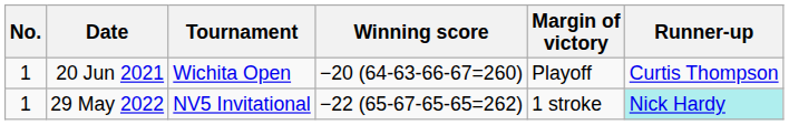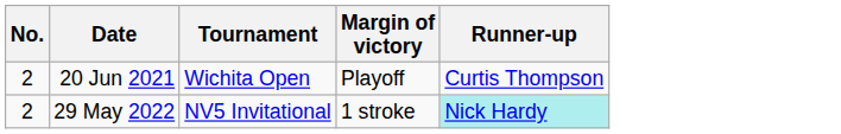- column: Winning score | −20 (64-63-66-67=260) | −22 (65-67-65-65=262)
20 Jun 2021 | No.: 1 -> 2
29 May 2022 | No.: 1 -> 2
